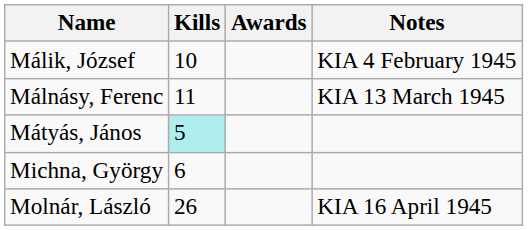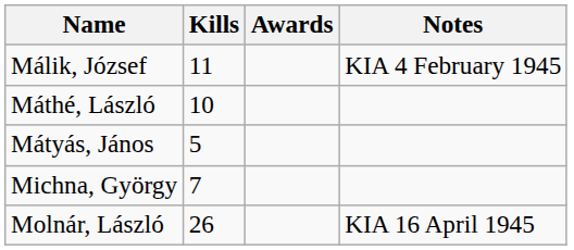Málik, József | Kills: 10 -> 11
- row: Málnásy, Ferenc | 11 | KIA 13 March 1945
+ row: Máthé, László | 10
Mátyás, János | Kills: paleturquoise background -> no background
Michna, György | Kills: 6 -> 7
